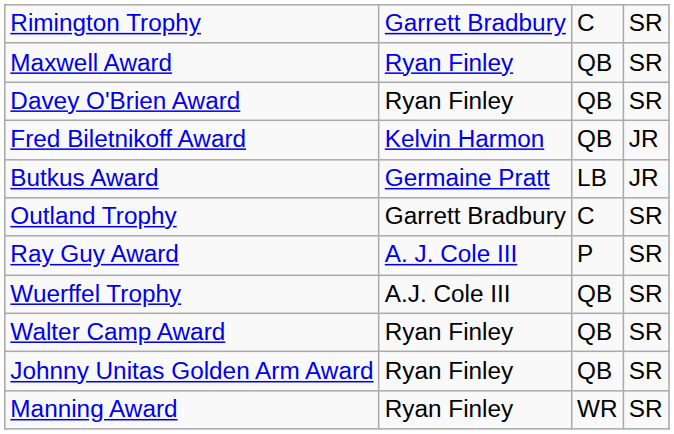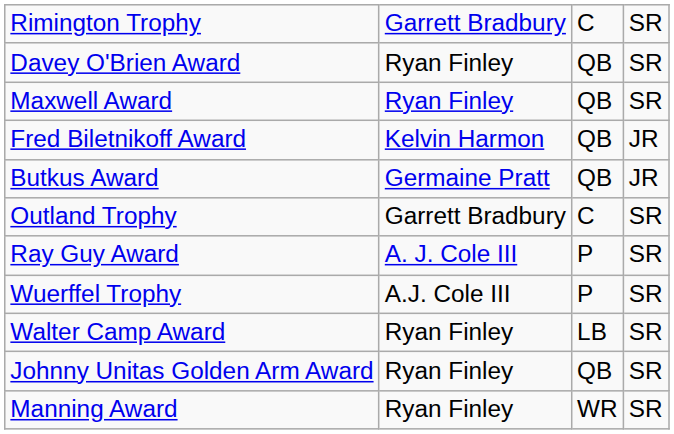rows swapped: Maxwell Award <-> Davey O'Brien Award
Butkus Award | column 3: LB -> QB
Wuerffel Trophy | column 3: QB -> P
Walter Camp Award | column 3: QB -> LB
